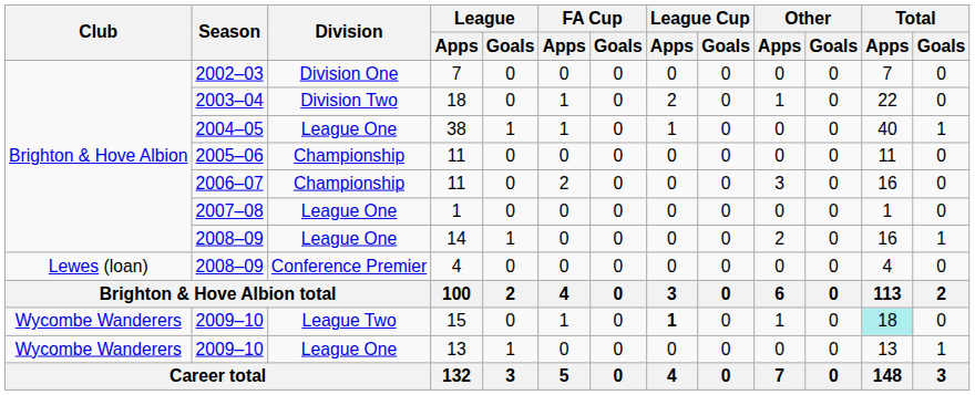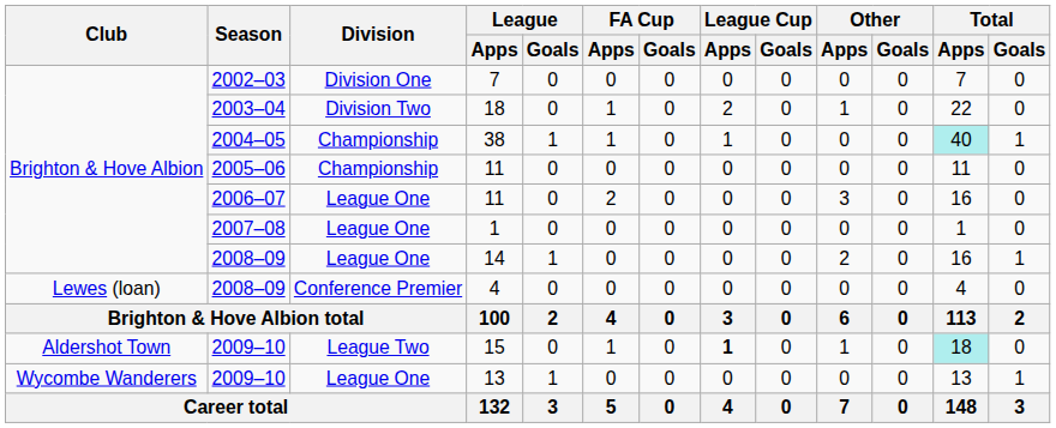38 | Division: League One -> Championship
38 | Total / Apps: no background -> paleturquoise background
2006–07 / 11 | Division: Championship -> League One
15 | Club: Wycombe Wanderers -> Aldershot Town
